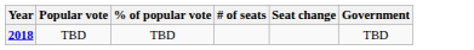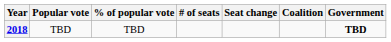+ column: Coalition
2018 | Government: normal -> bold
